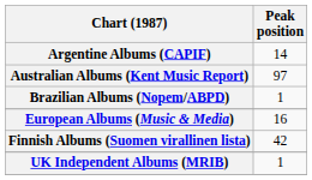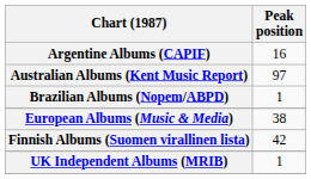Argentine Albums (CAPIF) | Peak position: 14 -> 16
European Albums (Music & Media) | Peak position: 16 -> 38
